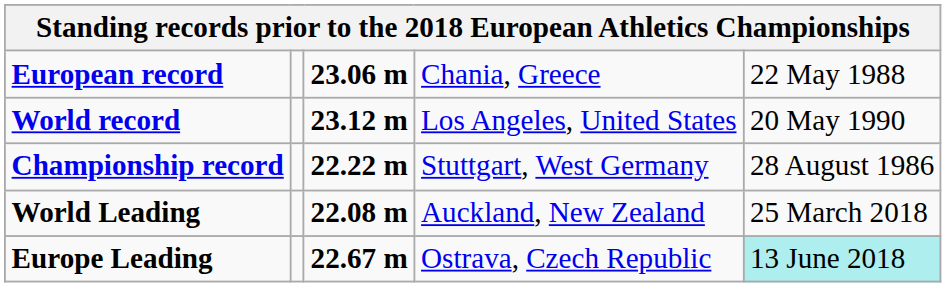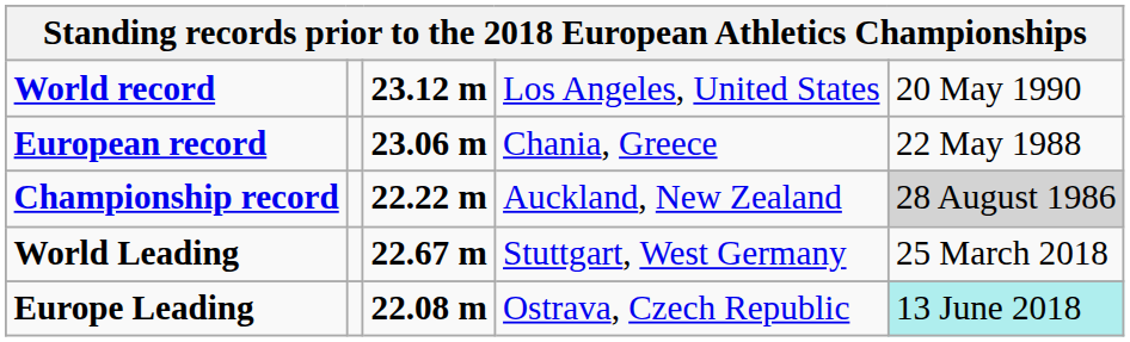rows swapped: World record <-> European record
Championship record | column 4: Stuttgart, West Germany -> Auckland, New Zealand
Championship record | column 5: no background -> lightgrey background
World Leading | column 3: 22.08 m -> 22.67 m
World Leading | column 4: Auckland, New Zealand -> Stuttgart, West Germany
Europe Leading | column 3: 22.67 m -> 22.08 m
